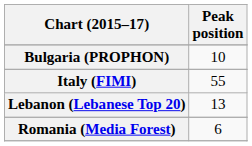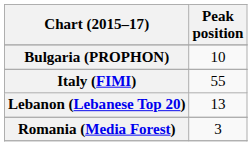Romania (Media Forest) | Peak position: 6 -> 3
